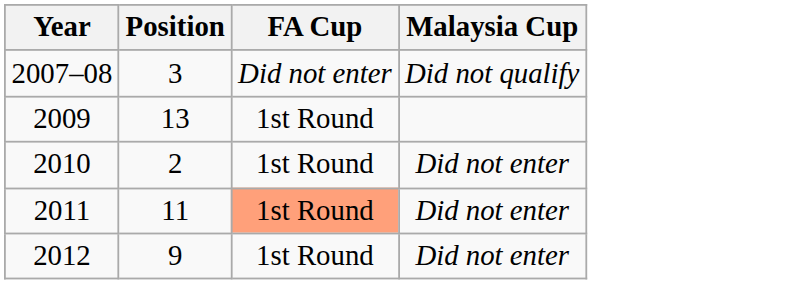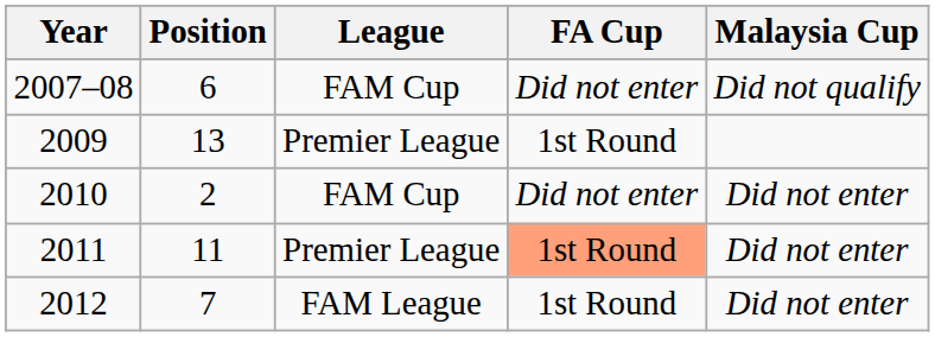+ column: League | FAM Cup | Premier League | FAM Cup | Premier League | FAM League
2007–08 | Position: 3 -> 6
2010 | FA Cup: 1st Round -> Did not enter
2012 | Position: 9 -> 7
